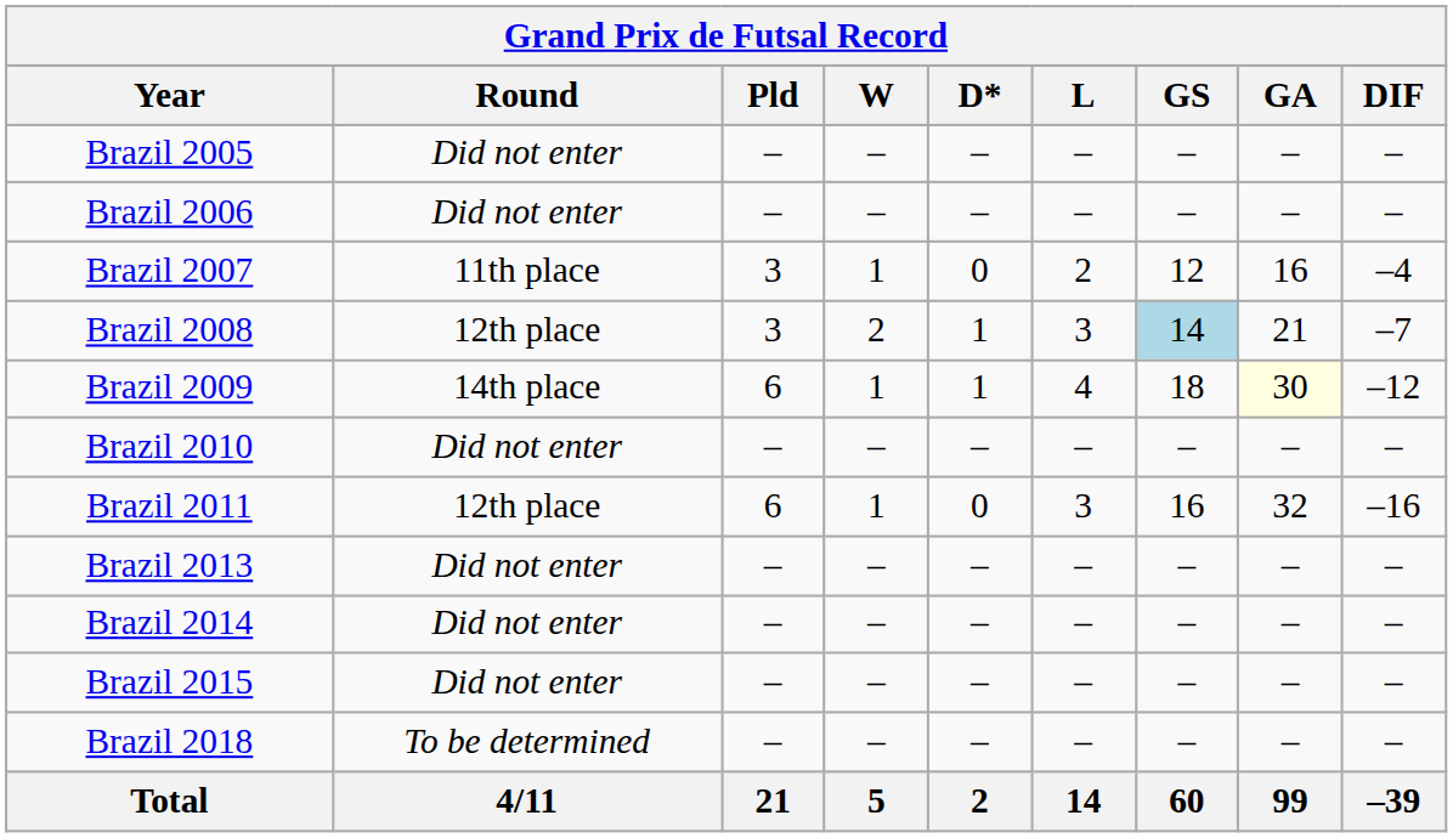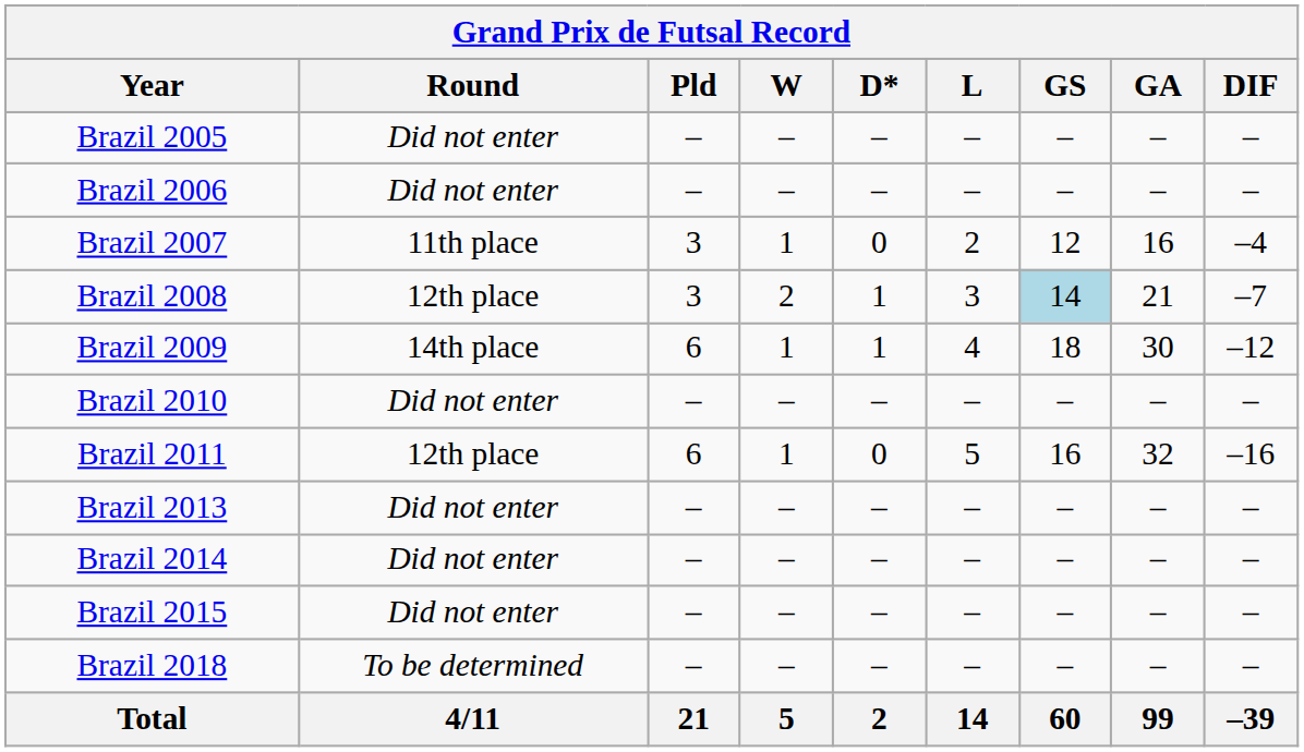Brazil 2009 | GA: lightyellow background -> no background
Brazil 2011 | L: 3 -> 5
